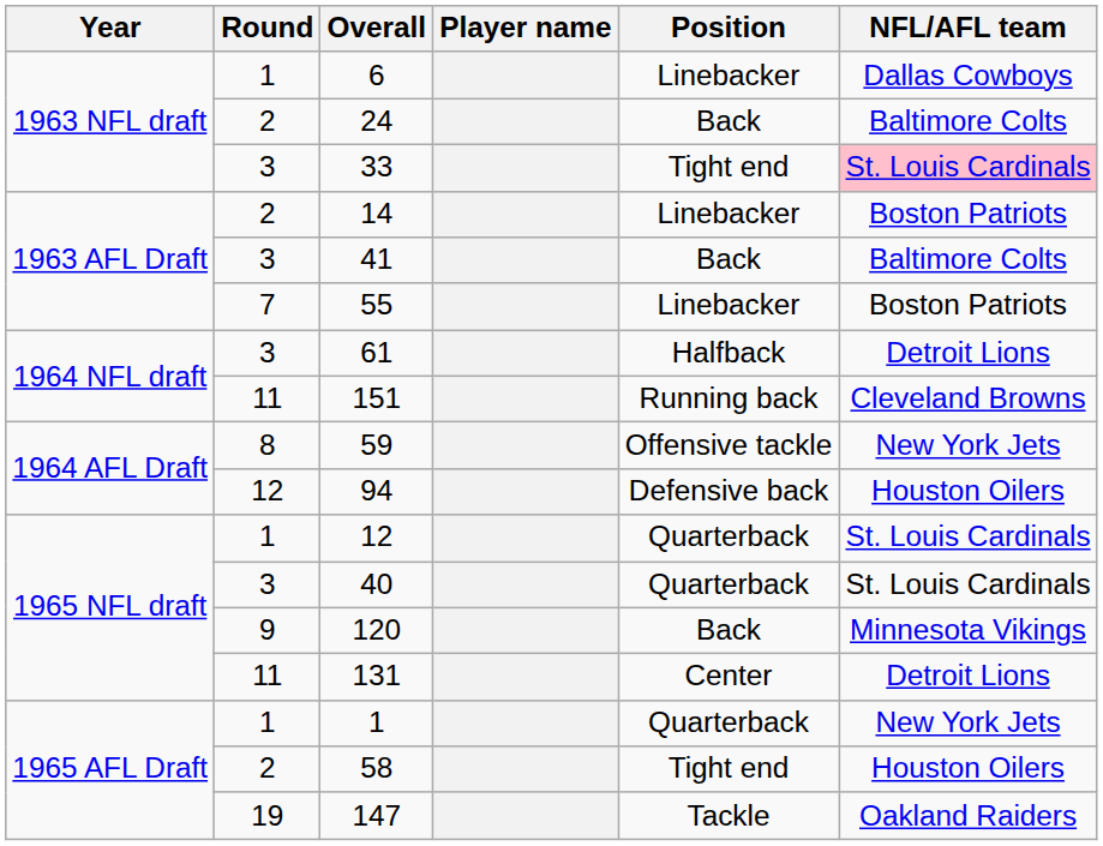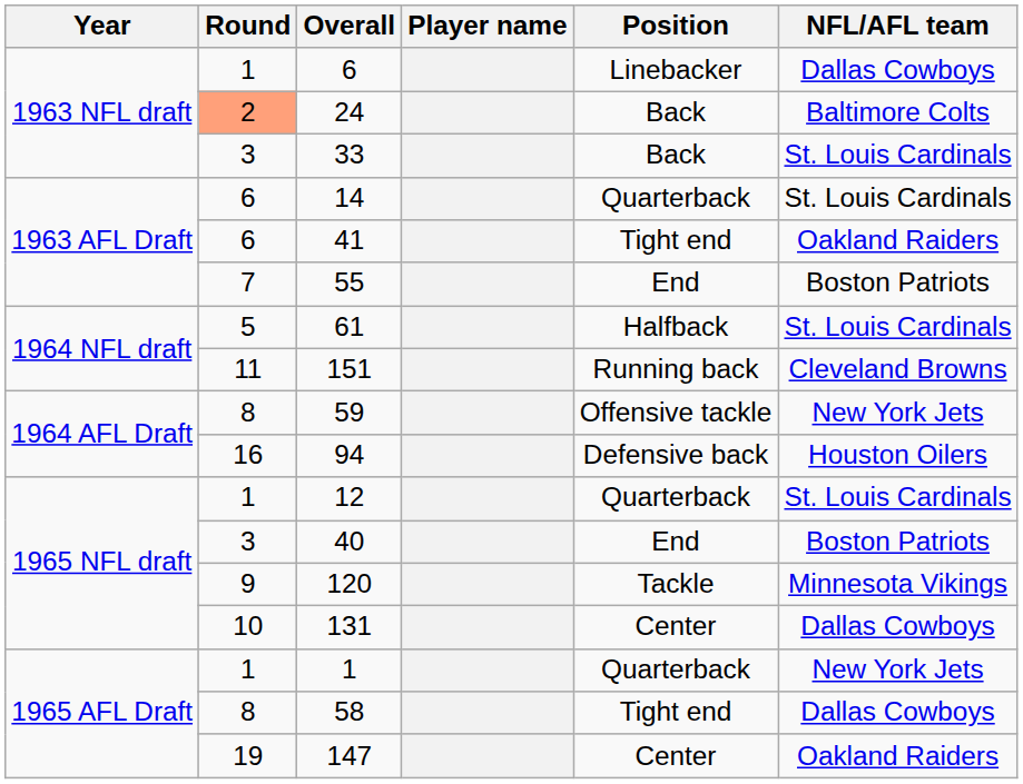24 | Round: no background -> lightsalmon background
33 | Position: Tight end -> Back
33 | NFL/AFL team: pink background -> no background
14 | Round: 2 -> 6
14 | Position: Linebacker -> Quarterback
14 | NFL/AFL team: Boston Patriots -> St. Louis Cardinals
41 | Round: 3 -> 6
41 | Position: Back -> Tight end
41 | NFL/AFL team: Baltimore Colts -> Oakland Raiders
55 | Position: Linebacker -> End
61 | Round: 3 -> 5
61 | NFL/AFL team: Detroit Lions -> St. Louis Cardinals
94 | Round: 12 -> 16
40 | Position: Quarterback -> End
40 | NFL/AFL team: St. Louis Cardinals -> Boston Patriots
120 | Position: Back -> Tackle
131 | Round: 11 -> 10
131 | NFL/AFL team: Detroit Lions -> Dallas Cowboys
58 | Round: 2 -> 8
58 | NFL/AFL team: Houston Oilers -> Dallas Cowboys
147 | Position: Tackle -> Center
